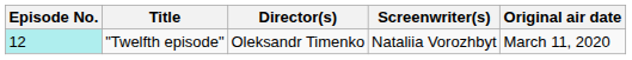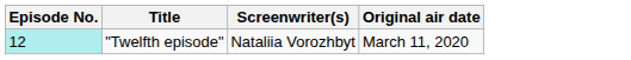- column: Director(s) | Oleksandr Timenko
